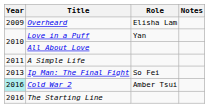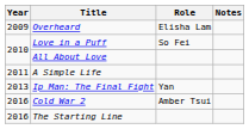Love in a Puff | Role: Yan -> So Fei
Ip Man: The Final Fight | Role: So Fei -> Yan
Cold War 2 | Year: paleturquoise background -> no background
